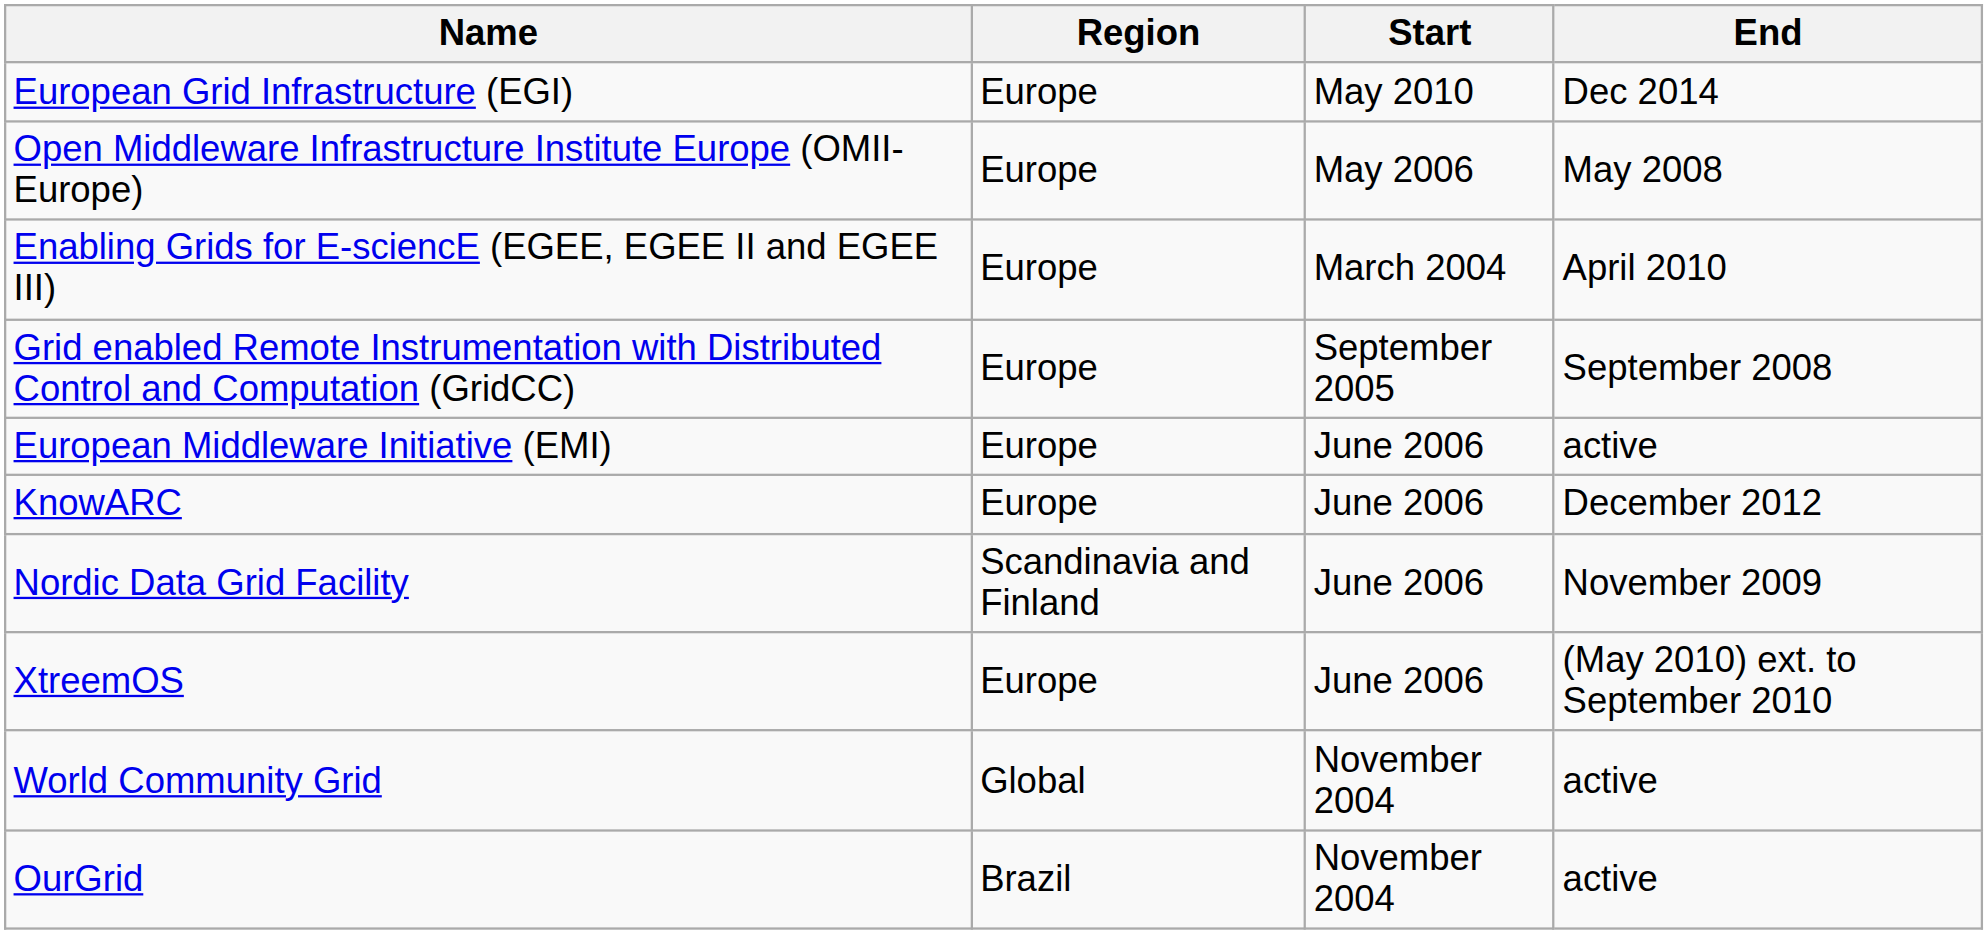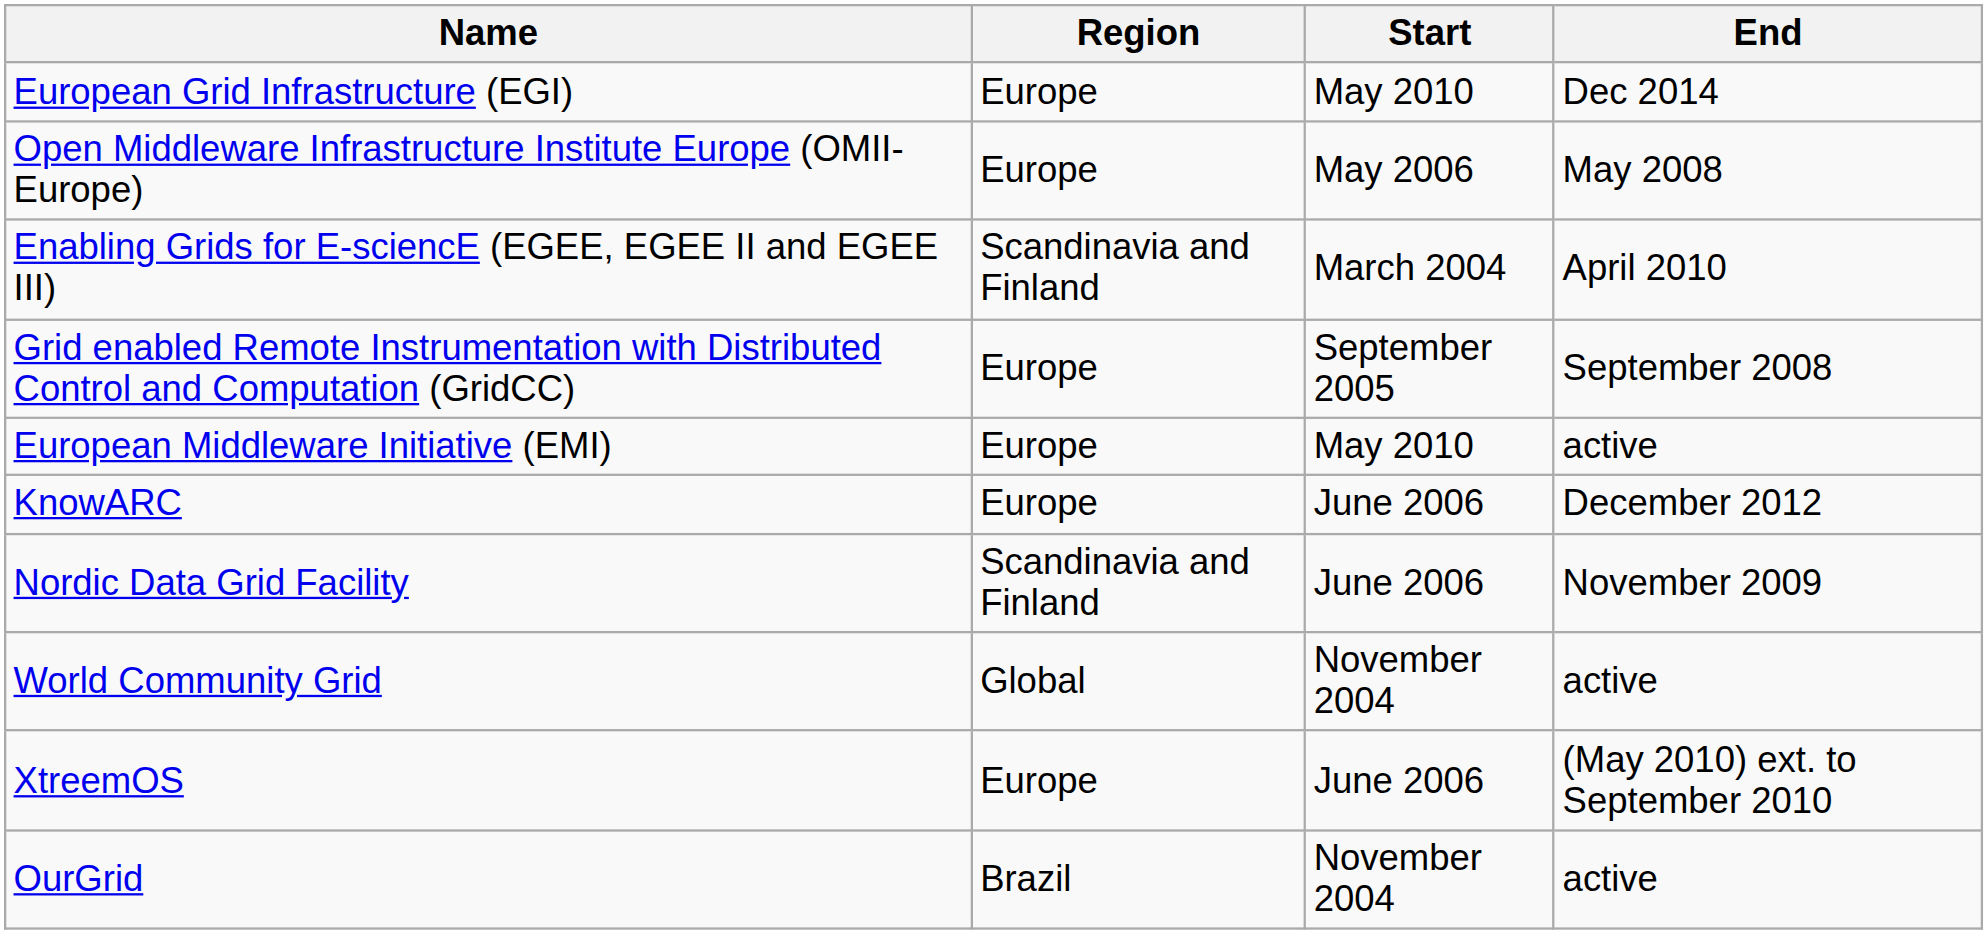Enabling Grids for E-sciencE (EGEE, EGEE II and EGEE III) | Region: Europe -> Scandinavia and Finland
European Middleware Initiative (EMI) | Start: June 2006 -> May 2010
rows swapped: World Community Grid <-> XtreemOS
